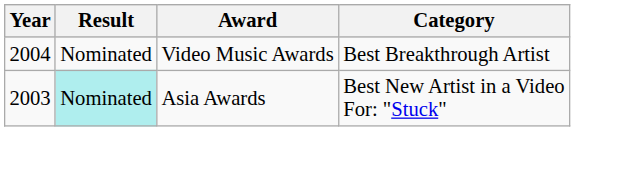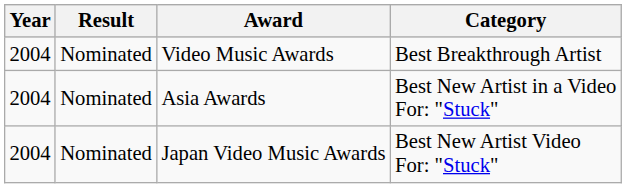Asia Awards | Year: 2003 -> 2004
Asia Awards | Result: paleturquoise background -> no background
+ row: 2004 | Nominated | Japan Video Music Awards | Best New Artist Video For: "Stuck"
